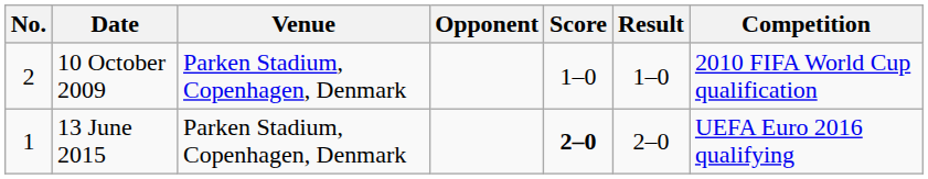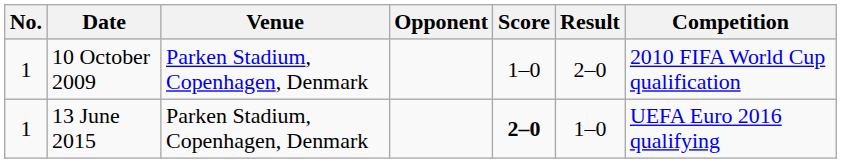10 October 2009 | No.: 2 -> 1
10 October 2009 | Result: 1–0 -> 2–0
13 June 2015 | Result: 2–0 -> 1–0
